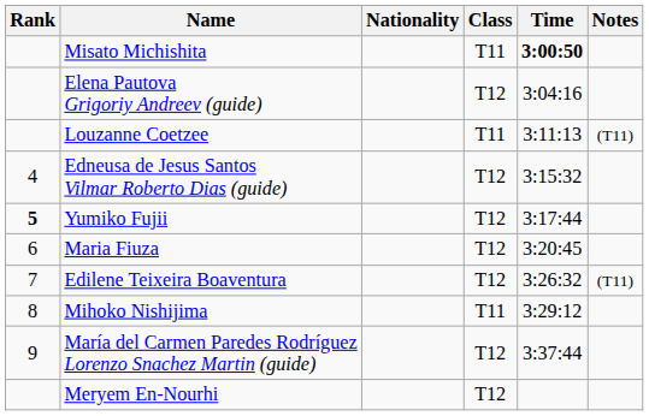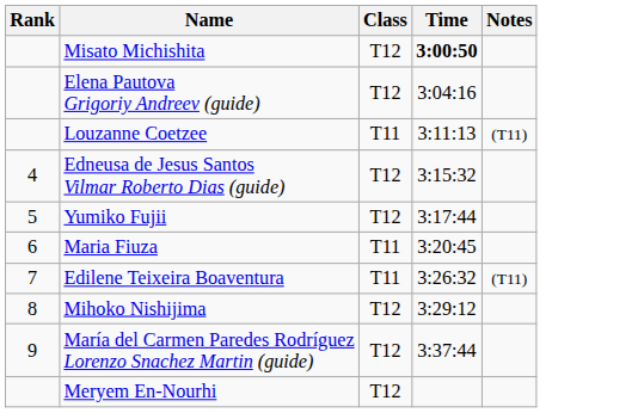- column: Nationality
Misato Michishita | Class: T11 -> T12
Yumiko Fujii | Rank: bold -> normal
Maria Fiuza | Class: T12 -> T11
Edilene Teixeira Boaventura | Class: T12 -> T11
Mihoko Nishijima | Class: T11 -> T12
